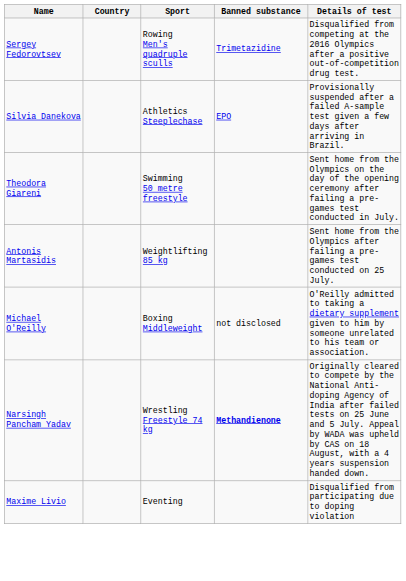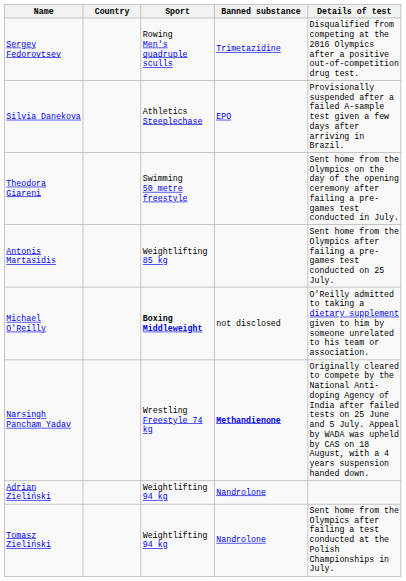Michael O'Reilly | Sport: normal -> bold
+ row: Adrian Zieliński | Weightlifting 94 kg | Nandrolone
+ row: Tomasz Zieliński | Weightlifting 94 kg | Nandrolone | Sent home from the Olympics after failing a test conducted at the Polish Championships in July.
- row: Maxime Livio | Eventing | Disqualified from participating due to doping violation
